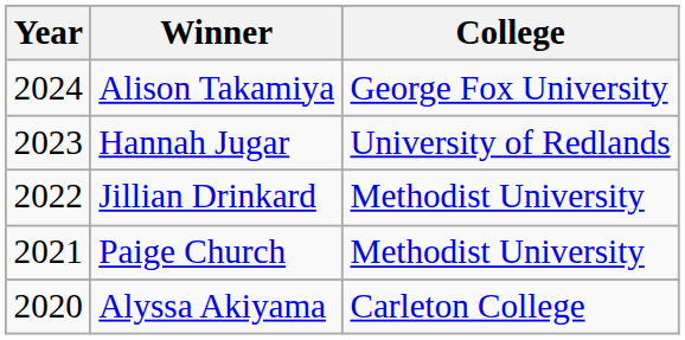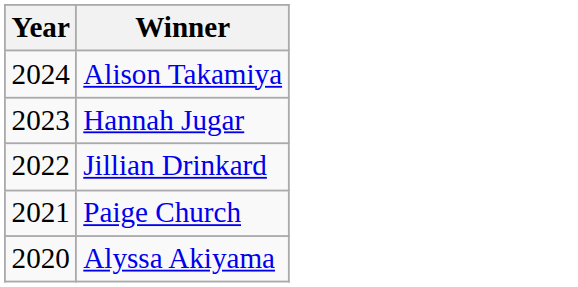- column: College | George Fox University | University of Redlands | Methodist University | Methodist University | Carleton College
